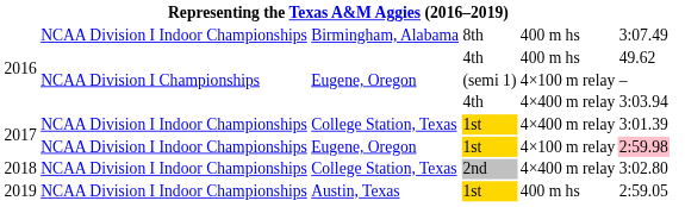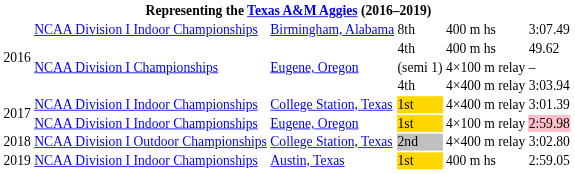2nd | column 2: NCAA Division I Indoor Championships -> NCAA Division I Outdoor Championships
